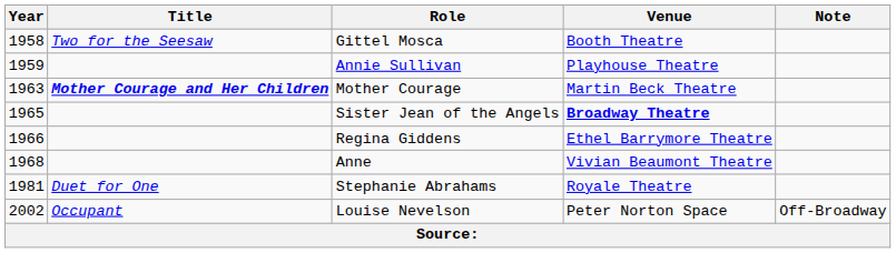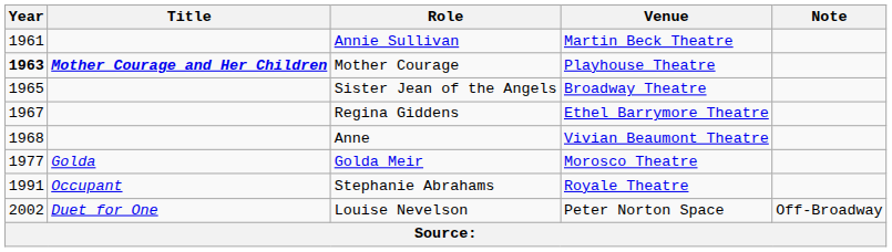- row: 1958 | Two for the Seesaw | Gittel Mosca | Booth Theatre
Annie Sullivan | Year: 1959 -> 1961
Annie Sullivan | Venue: Playhouse Theatre -> Martin Beck Theatre
Mother Courage | Year: normal -> bold
Mother Courage | Venue: Martin Beck Theatre -> Playhouse Theatre
Sister Jean of the Angels | Venue: bold -> normal
Regina Giddens | Year: 1966 -> 1967
+ row: 1977 | Golda | Golda Meir | Morosco Theatre
Stephanie Abrahams | Year: 1981 -> 1991
Stephanie Abrahams | Title: Duet for One -> Occupant
Louise Nevelson | Title: Occupant -> Duet for One
